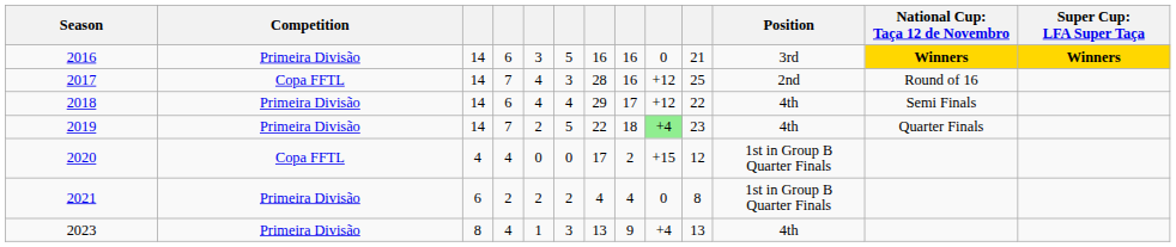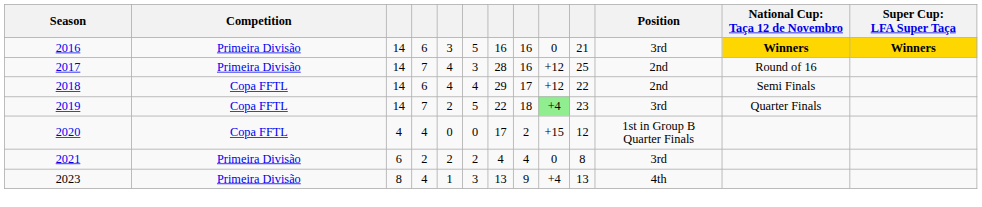2017 | Competition: Copa FFTL -> Primeira Divisão
2018 | Competition: Primeira Divisão -> Copa FFTL
2018 | Position: 4th -> 2nd
2019 | Competition: Primeira Divisão -> Copa FFTL
2019 | Position: 4th -> 3rd
2021 | Position: 1st in Group B Quarter Finals -> 3rd
